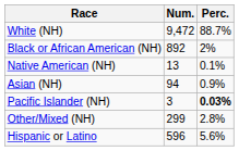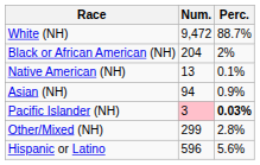Black or African American (NH) | Num.: 892 -> 204
Pacific Islander (NH) | Num.: no background -> pink background
